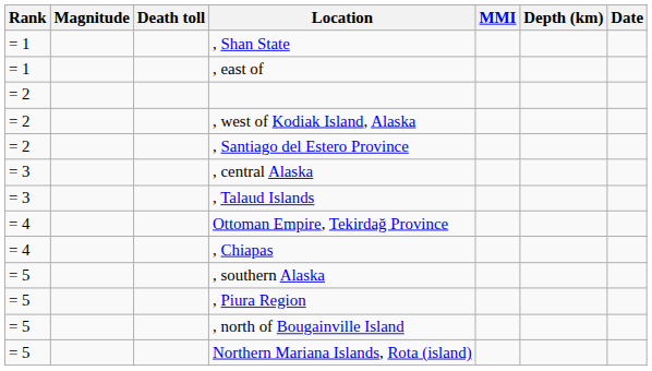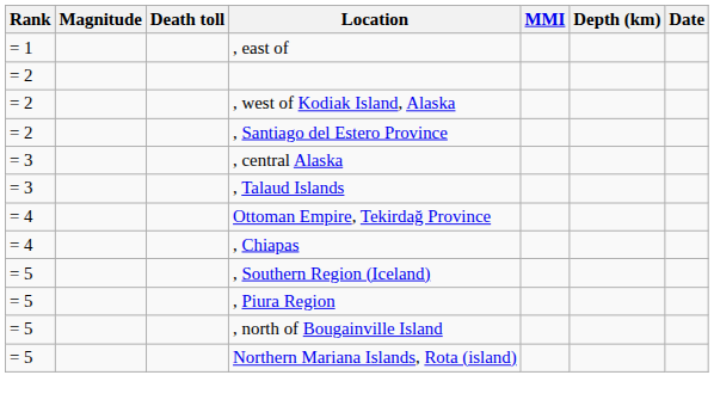- row: = 1 | , Shan State
- row: = 5 | , southern Alaska
+ row: = 5 | , Southern Region (Iceland)
